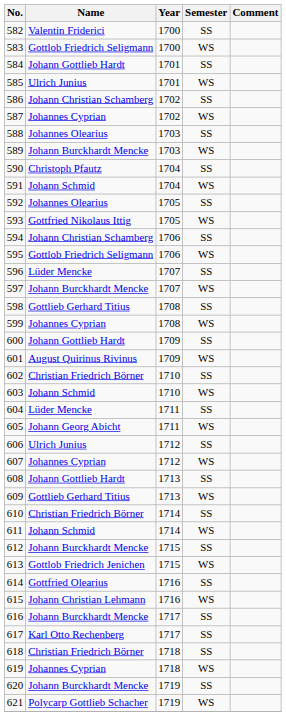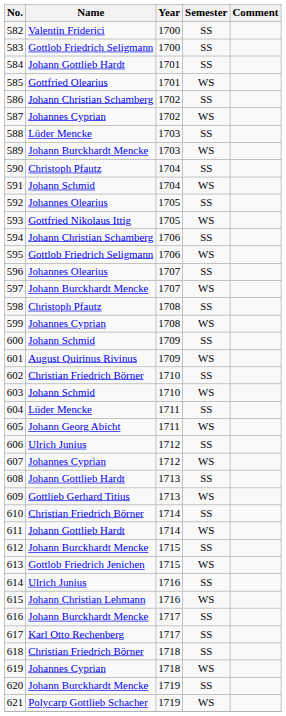583 | Semester: WS -> SS
585 | Name: Ulrich Junius -> Gottfried Olearius
588 | Name: Johannes Olearius -> Lüder Mencke
596 | Name: Lüder Mencke -> Johannes Olearius
598 | Name: Gottlieb Gerhard Titius -> Christoph Pfautz
600 | Name: Johann Gottlieb Hardt -> Johann Schmid
611 | Name: Johann Schmid -> Johann Gottlieb Hardt
614 | Name: Gottfried Olearius -> Ulrich Junius
